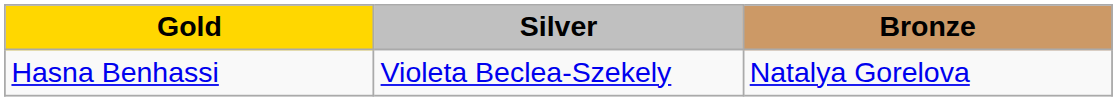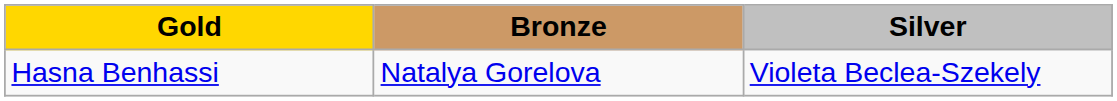columns swapped: Silver <-> Bronze
